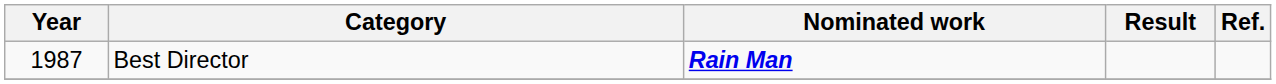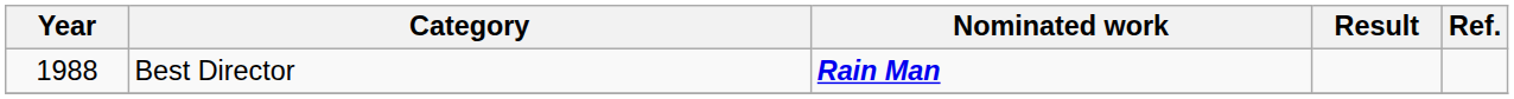Best Director | Year: 1987 -> 1988
